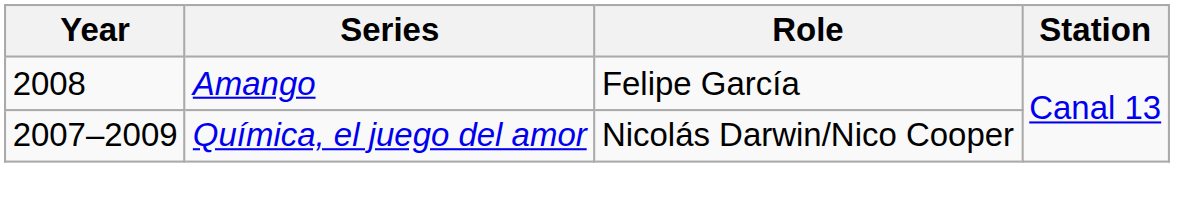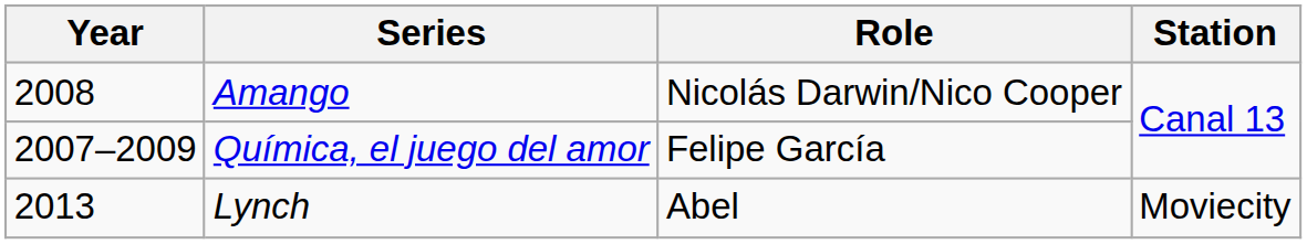Amango | Role: Felipe García -> Nicolás Darwin/Nico Cooper
Química, el juego del amor | Role: Nicolás Darwin/Nico Cooper -> Felipe García
+ row: 2013 | Lynch | Abel | Moviecity
